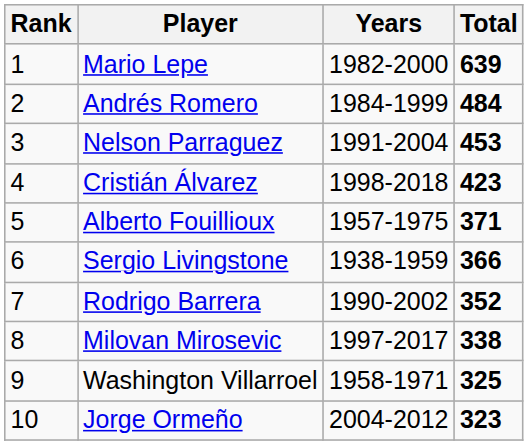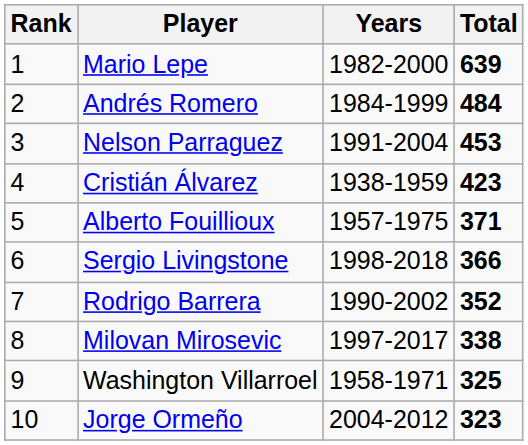Cristián Álvarez | Years: 1998-2018 -> 1938-1959
Sergio Livingstone | Years: 1938-1959 -> 1998-2018
